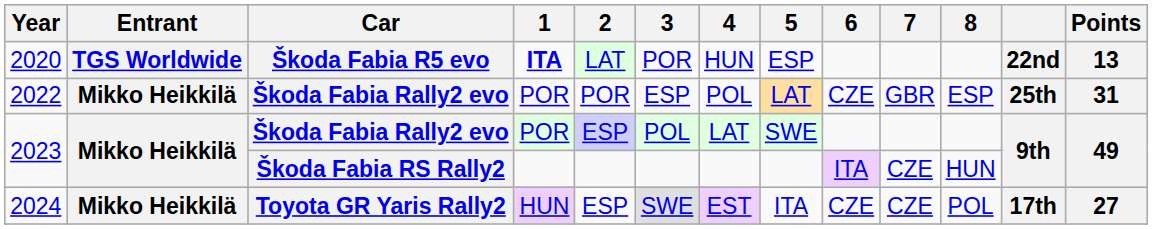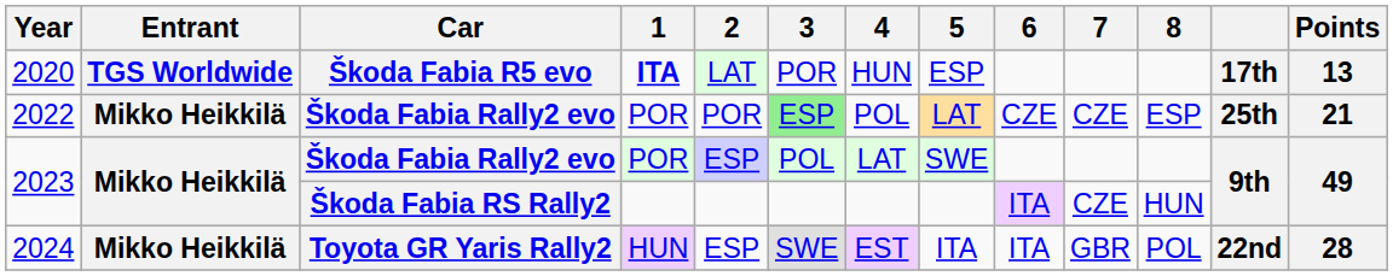2020 | column 12: 22nd -> 17th
2022 | 3: no background -> lightgreen background
2022 | 7: GBR -> CZE
2022 | Points: 31 -> 21
2024 | 6: CZE -> ITA
2024 | 7: CZE -> GBR
2024 | column 12: 17th -> 22nd
2024 | Points: 27 -> 28
